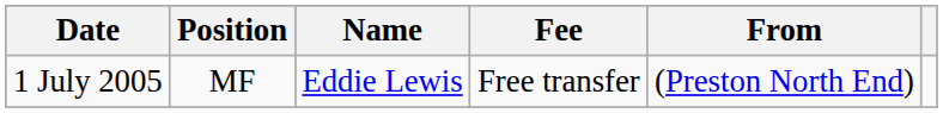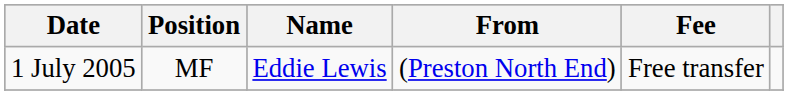columns swapped: From <-> Fee
